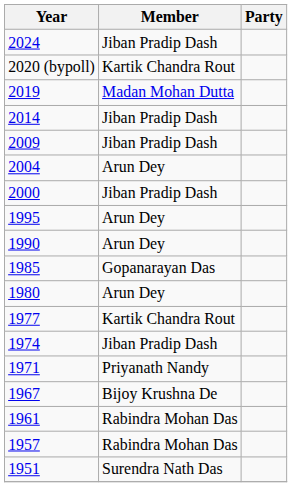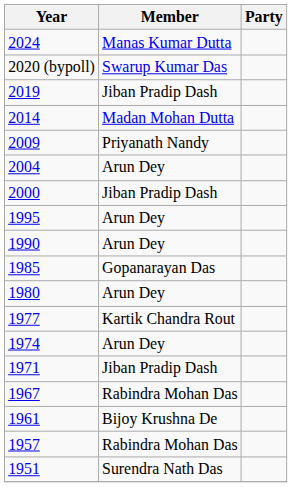2024 | Member: Jiban Pradip Dash -> Manas Kumar Dutta
2020 (bypoll) | Member: Kartik Chandra Rout -> Swarup Kumar Das
2019 | Member: Madan Mohan Dutta -> Jiban Pradip Dash
2014 | Member: Jiban Pradip Dash -> Madan Mohan Dutta
2009 | Member: Jiban Pradip Dash -> Priyanath Nandy
1974 | Member: Jiban Pradip Dash -> Arun Dey
1971 | Member: Priyanath Nandy -> Jiban Pradip Dash
1967 | Member: Bijoy Krushna De -> Rabindra Mohan Das
1961 | Member: Rabindra Mohan Das -> Bijoy Krushna De
